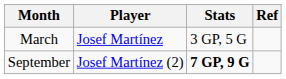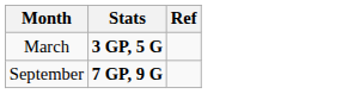- column: Player | Josef Martínez | Josef Martínez (2)
March | Stats: normal -> bold
